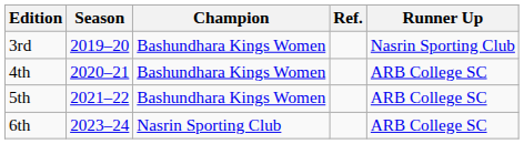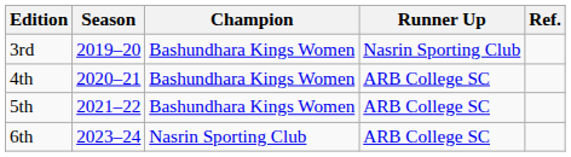columns swapped: Runner Up <-> Ref.
